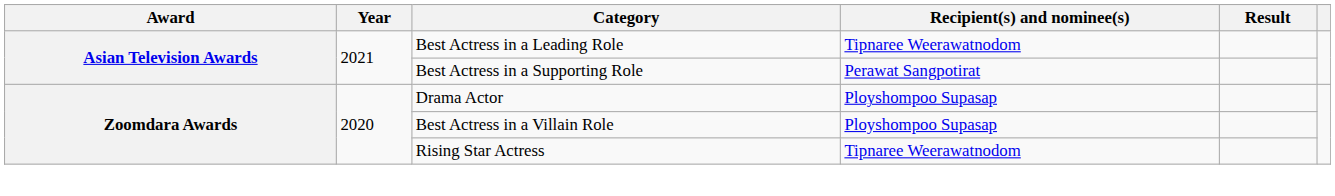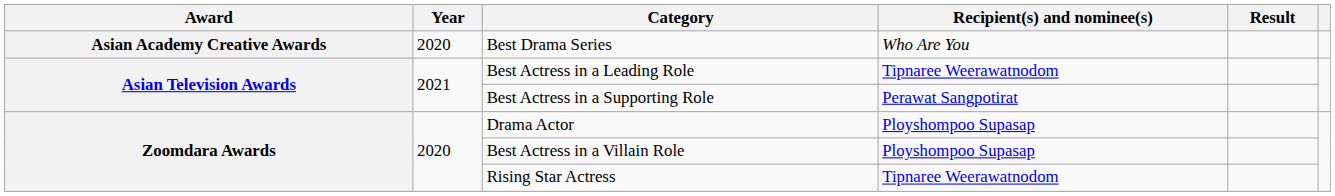+ row: Asian Academy Creative Awards | 2020 | Best Drama Series | Who Are You
